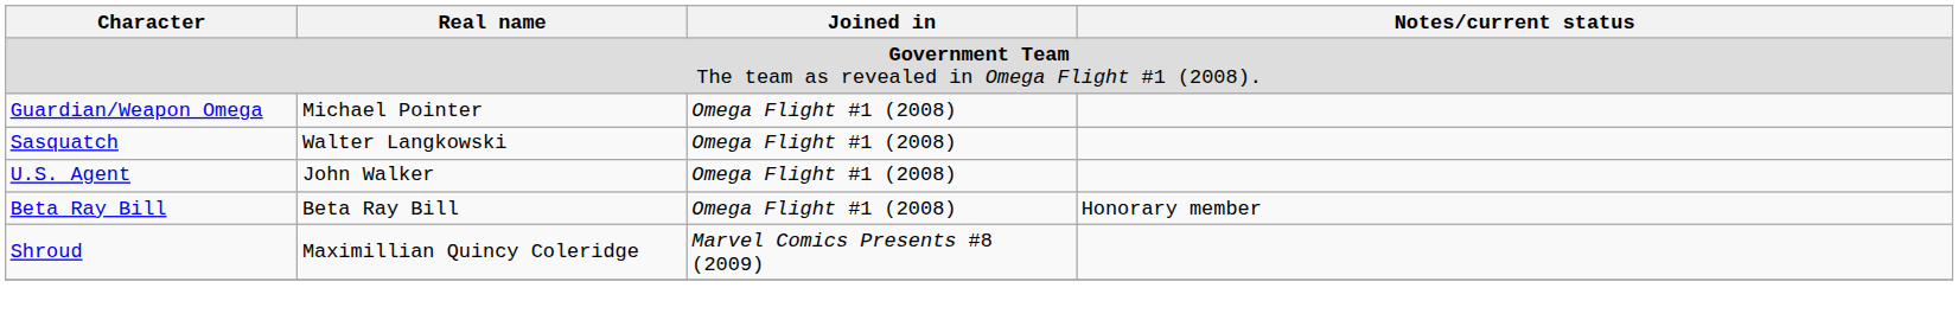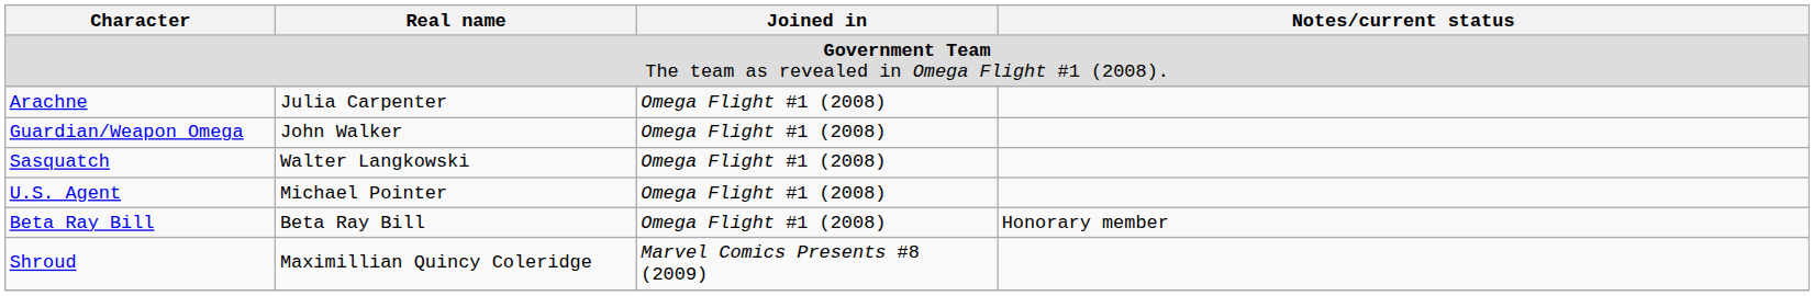+ row: Arachne | Julia Carpenter | Omega Flight #1 (2008)
Guardian/Weapon Omega | Real name: Michael Pointer -> John Walker
U.S. Agent | Real name: John Walker -> Michael Pointer
